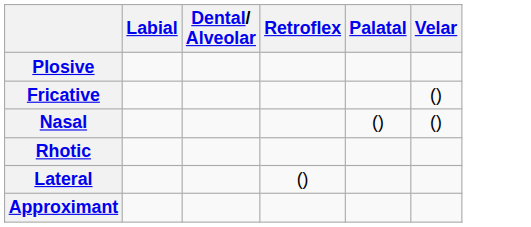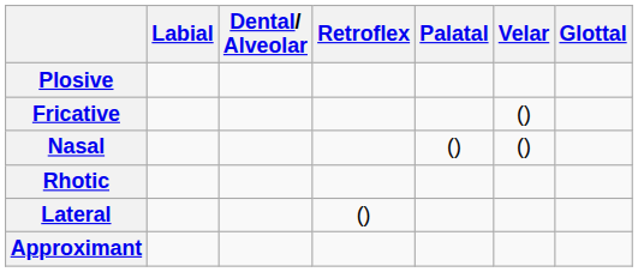+ column: Glottal
